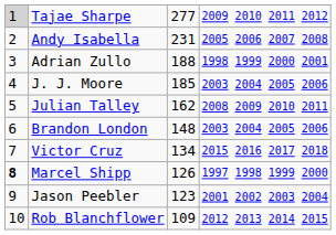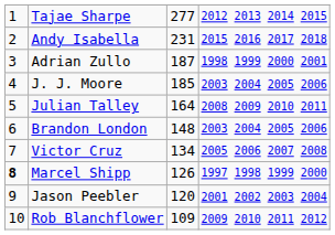Tajae Sharpe | column 1: lightgrey background -> no background
Tajae Sharpe | column 4: 2009 2010 2011 2012 -> 2012 2013 2014 2015
Andy Isabella | column 4: 2005 2006 2007 2008 -> 2015 2016 2017 2018
Adrian Zullo | column 3: 188 -> 187
Julian Talley | column 3: 162 -> 164
Victor Cruz | column 4: 2015 2016 2017 2018 -> 2005 2006 2007 2008
Jason Peebler | column 3: 123 -> 120
Rob Blanchflower | column 4: 2012 2013 2014 2015 -> 2009 2010 2011 2012
